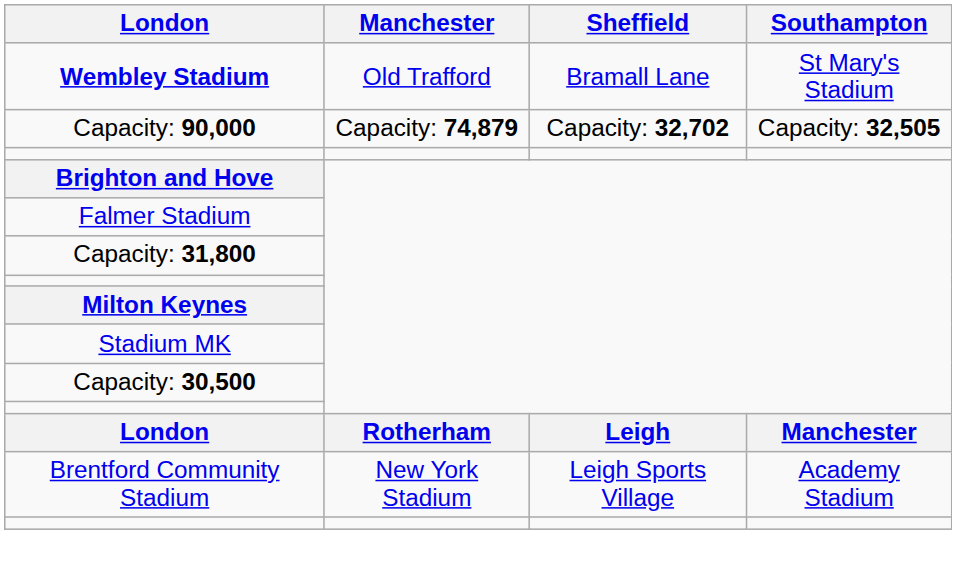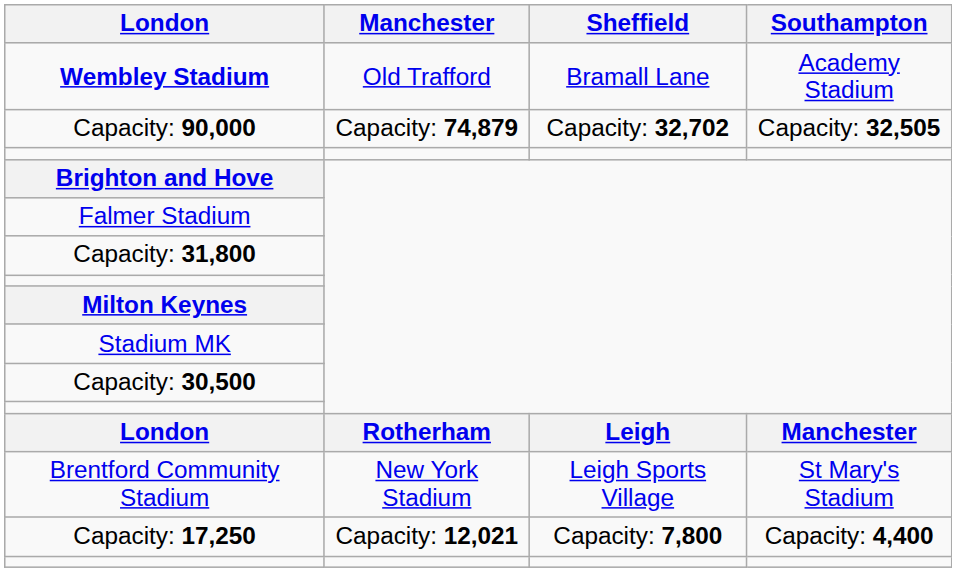Wembley Stadium | Southampton: St Mary's Stadium -> Academy Stadium
Brentford Community Stadium | Southampton: Academy Stadium -> St Mary's Stadium
+ row: Capacity: 17,250 | Capacity: 12,021 | Capacity: 7,800 | Capacity: 4,400
